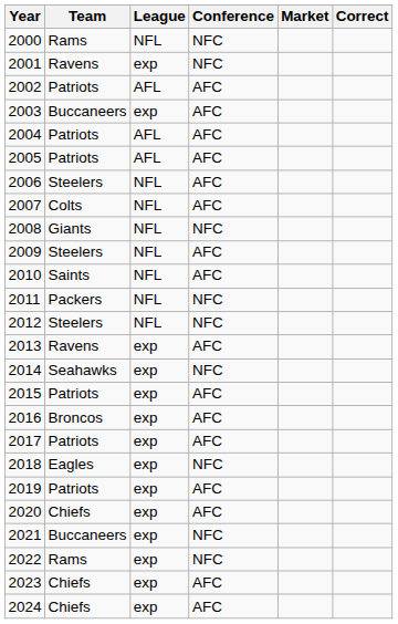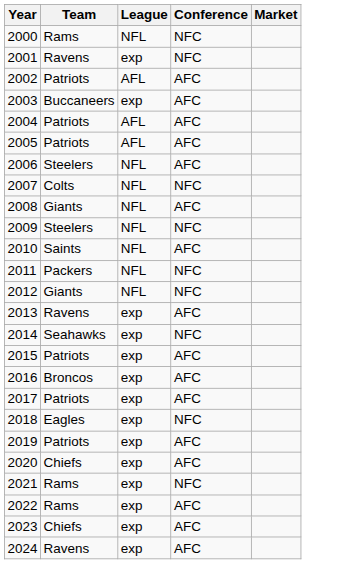- column: Correct
2007 | Conference: AFC -> NFC
2008 | Conference: NFC -> AFC
2009 | Conference: AFC -> NFC
2012 | Team: Steelers -> Giants
2021 | Team: Buccaneers -> Rams
2022 | Conference: NFC -> AFC
2024 | Team: Chiefs -> Ravens
